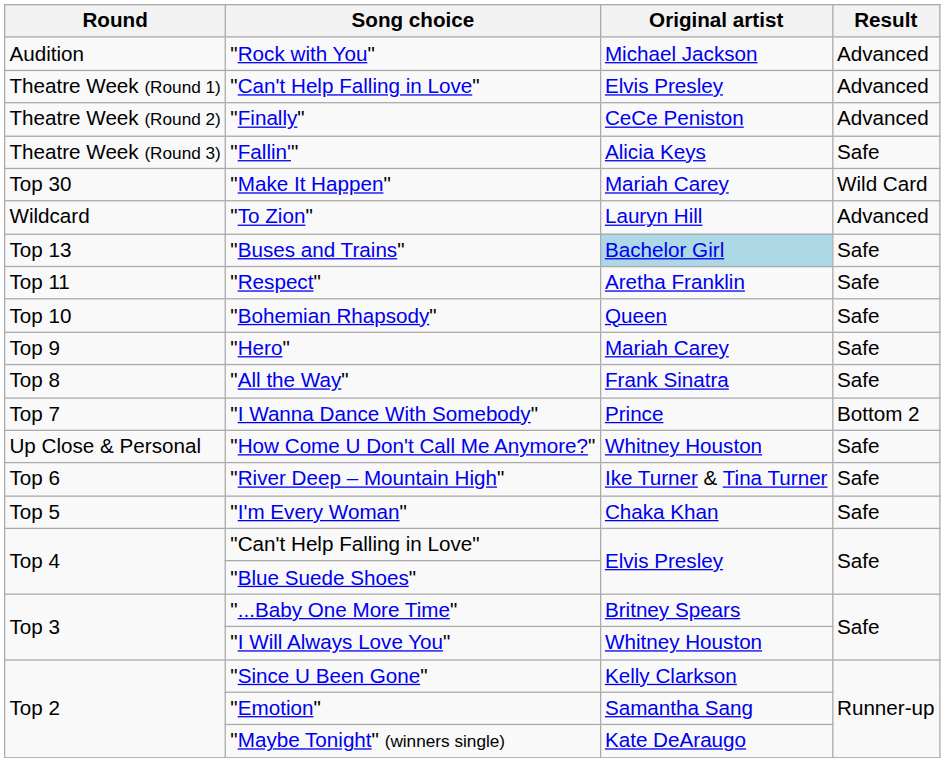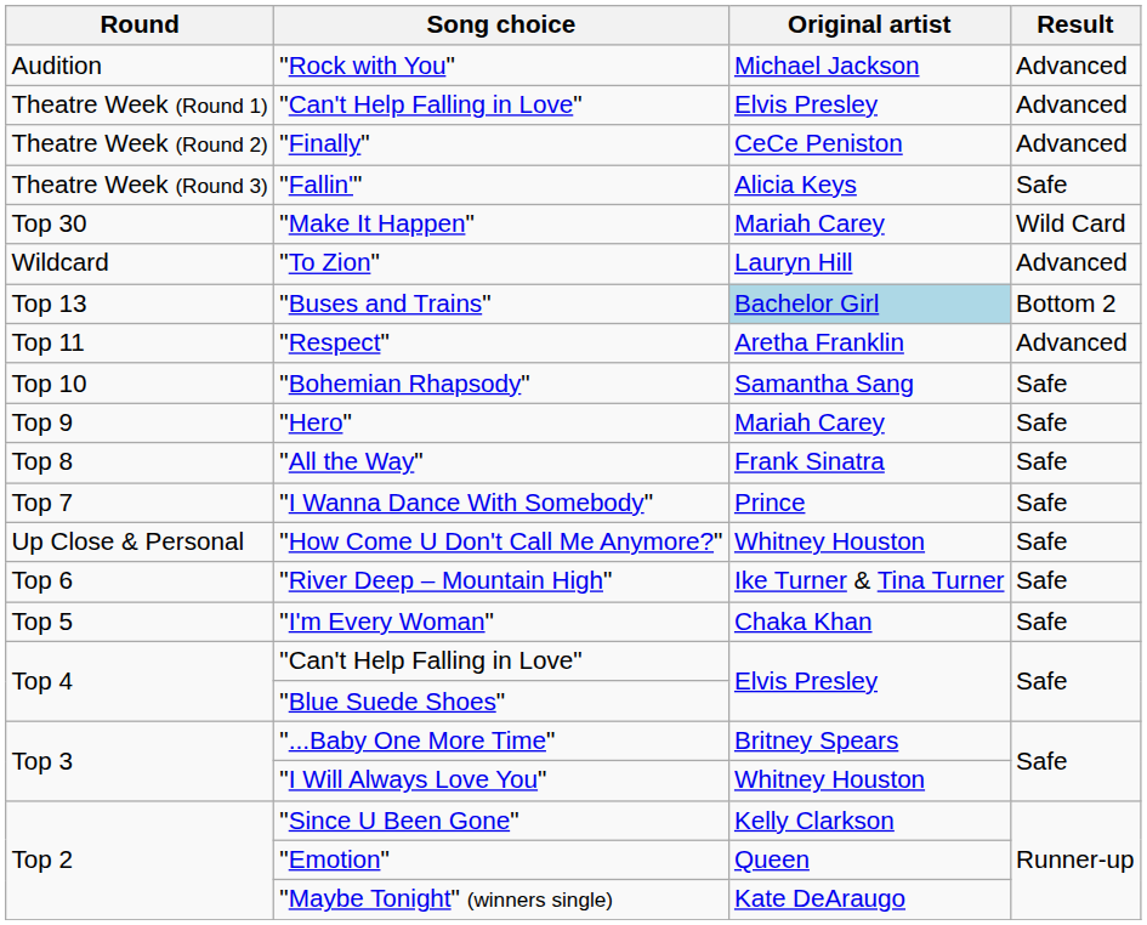"Buses and Trains" | Result: Safe -> Bottom 2
"Respect" | Result: Safe -> Advanced
"Bohemian Rhapsody" | Original artist: Queen -> Samantha Sang
"I Wanna Dance With Somebody" | Result: Bottom 2 -> Safe
"Emotion" | Original artist: Samantha Sang -> Queen
